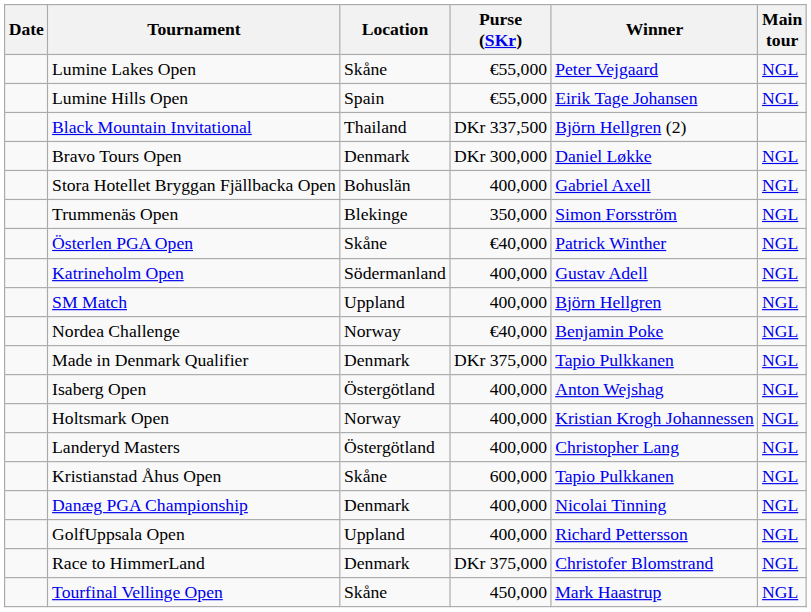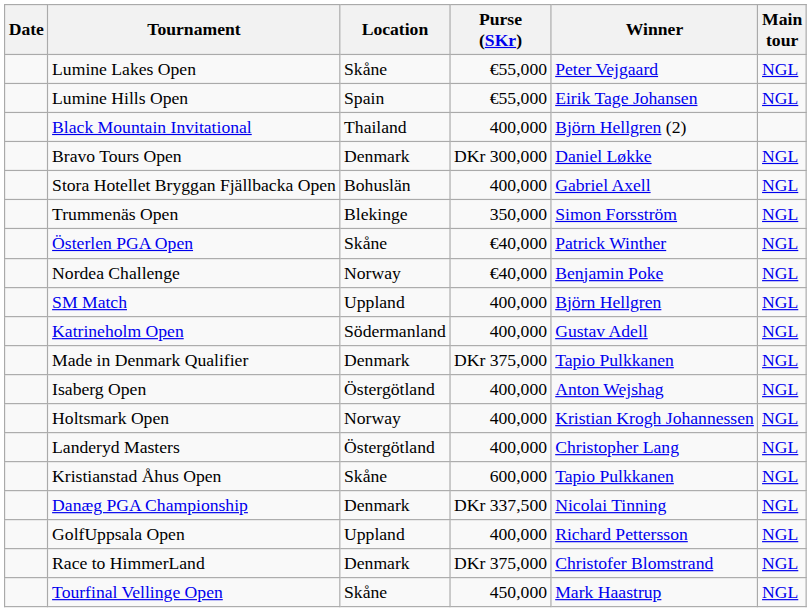Black Mountain Invitational | Purse (SKr): DKr 337,500 -> 400,000
rows swapped: Nordea Challenge <-> Katrineholm Open
Danæg PGA Championship | Purse (SKr): 400,000 -> DKr 337,500
